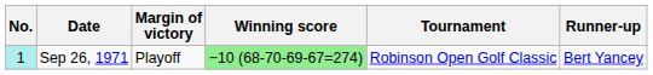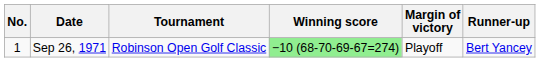columns swapped: Tournament <-> Margin of victory
Sep 26, 1971 | No.: paleturquoise background -> no background
